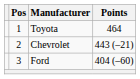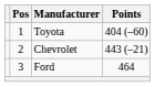Toyota | Points: 464 -> 404 (–60)
Ford | Points: 404 (–60) -> 464
